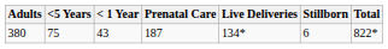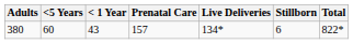380 | <5 Years: 75 -> 60
380 | Prenatal Care: 187 -> 157
